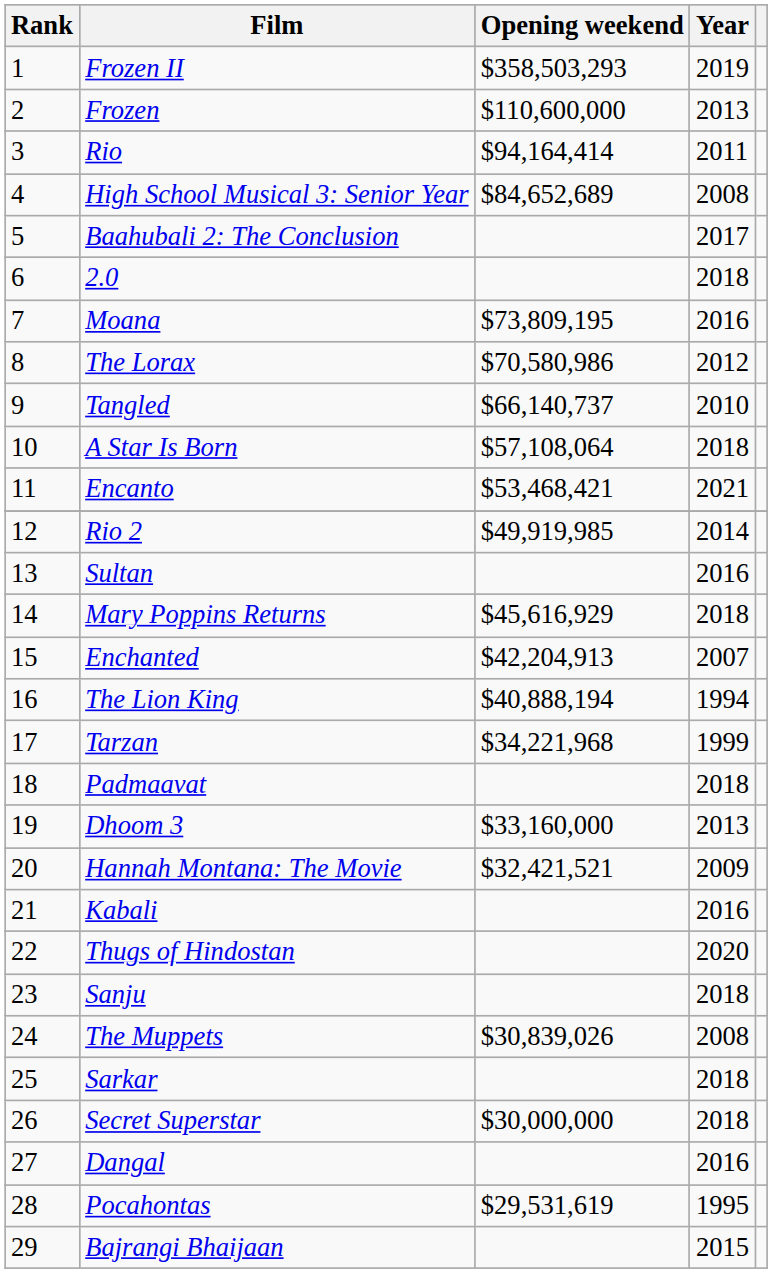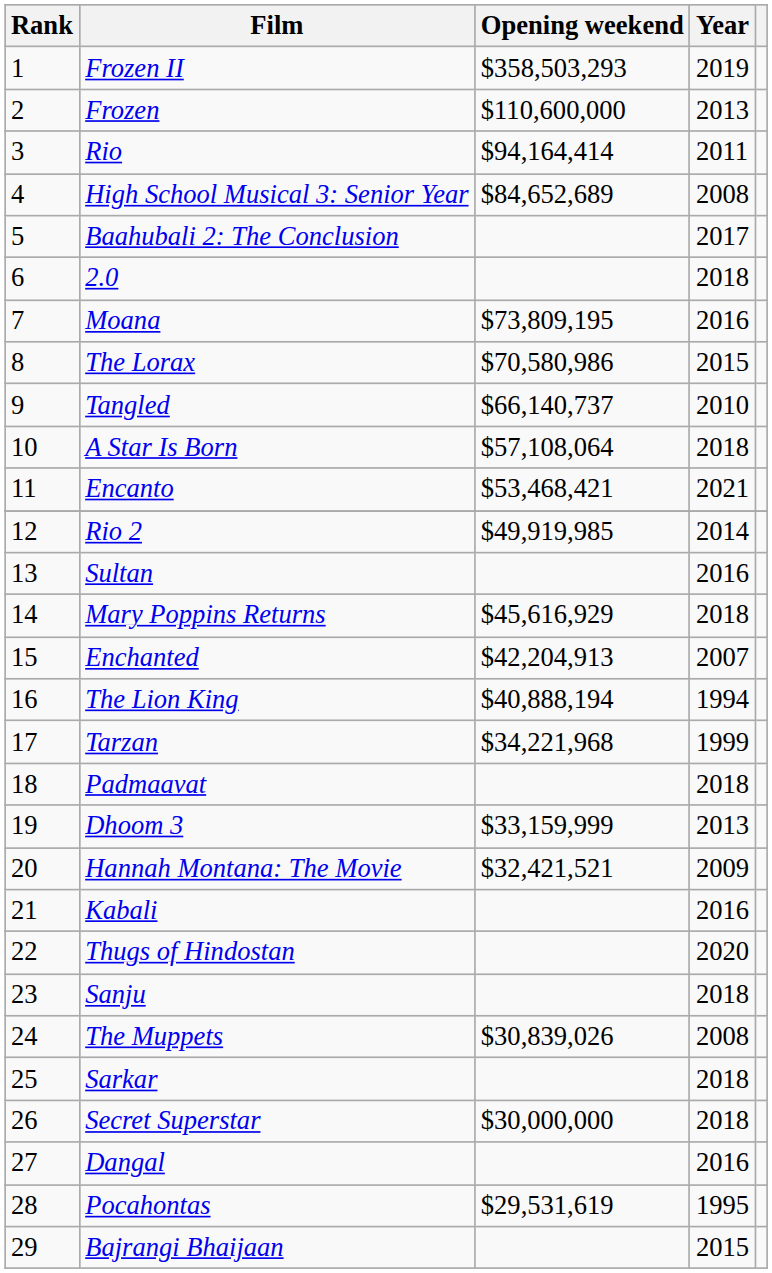The Lorax | Year: 2012 -> 2015
Dhoom 3 | Opening weekend: $33,160,000 -> $33,159,999
